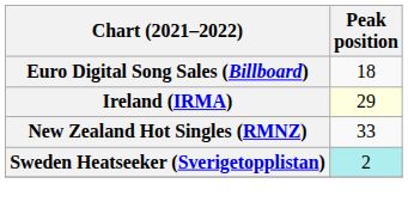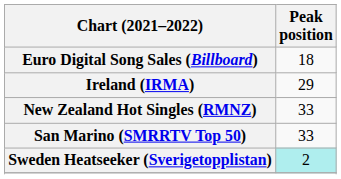Ireland (IRMA) | Peak position: lightyellow background -> no background
+ row: San Marino (SMRRTV Top 50) | 33
